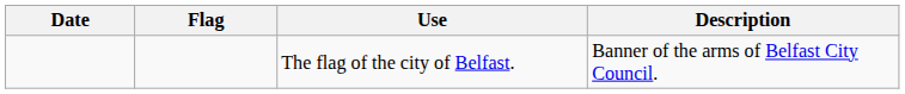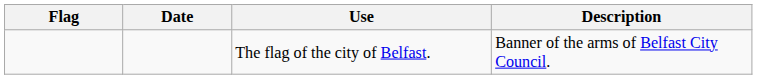columns swapped: Flag <-> Date
